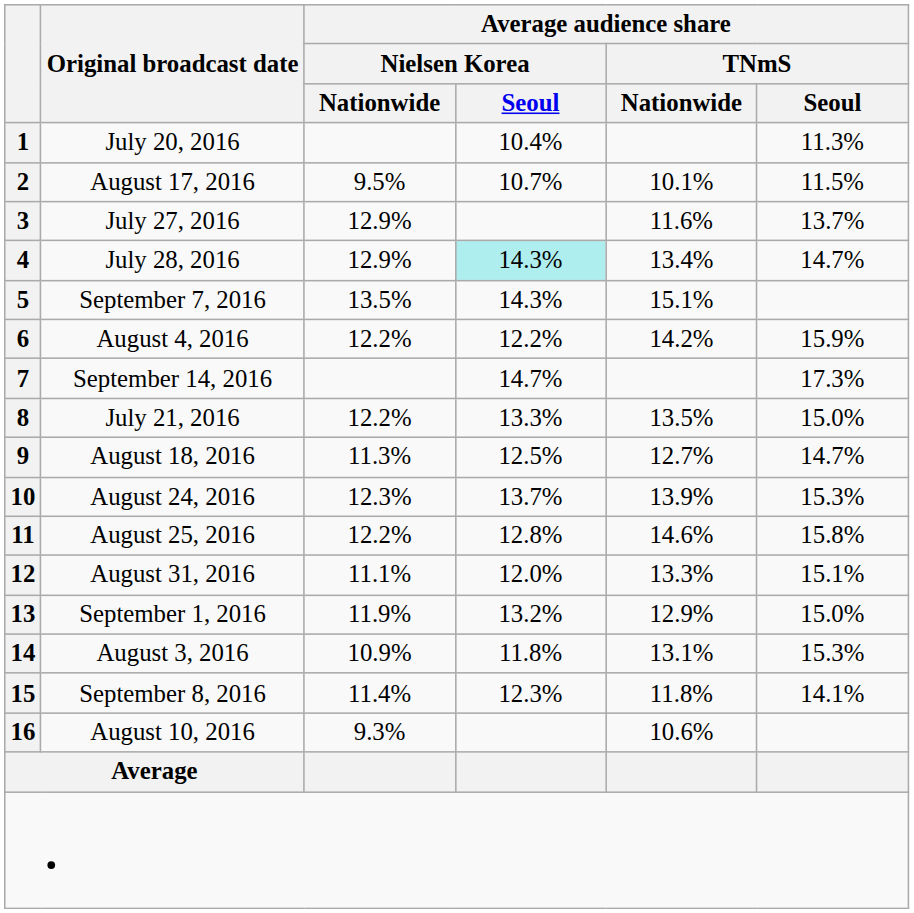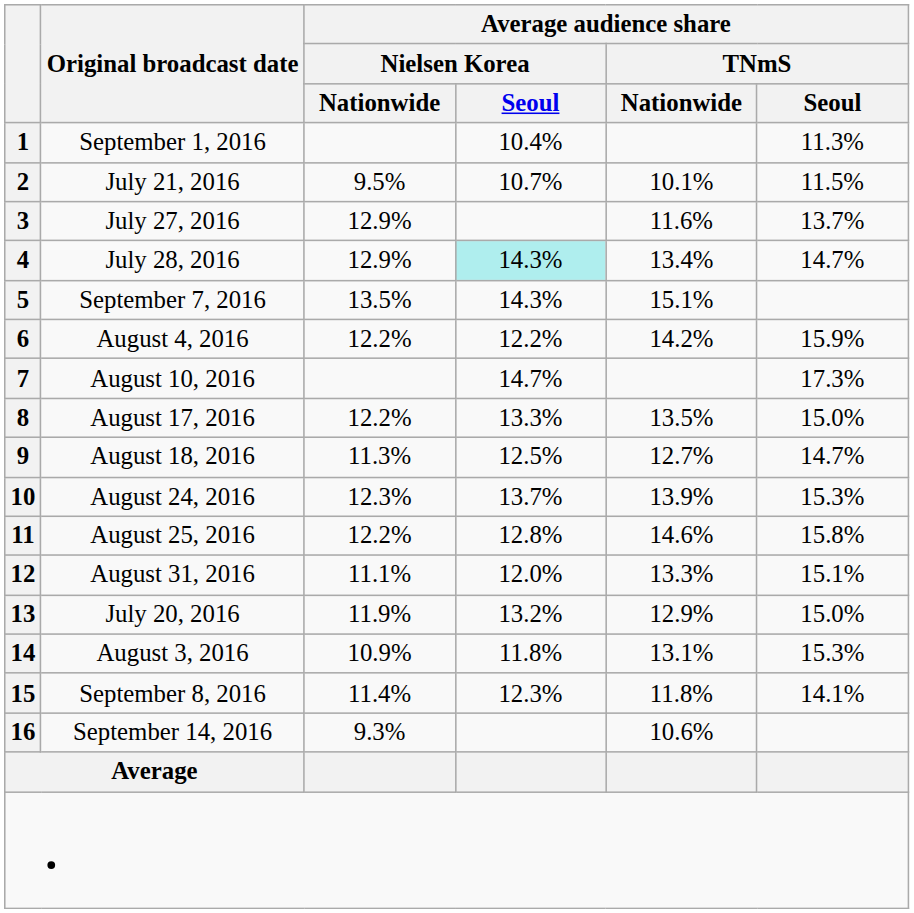1 | Original broadcast date: July 20, 2016 -> September 1, 2016
2 | Original broadcast date: August 17, 2016 -> July 21, 2016
7 | Original broadcast date: September 14, 2016 -> August 10, 2016
8 | Original broadcast date: July 21, 2016 -> August 17, 2016
13 | Original broadcast date: September 1, 2016 -> July 20, 2016
16 | Original broadcast date: August 10, 2016 -> September 14, 2016
